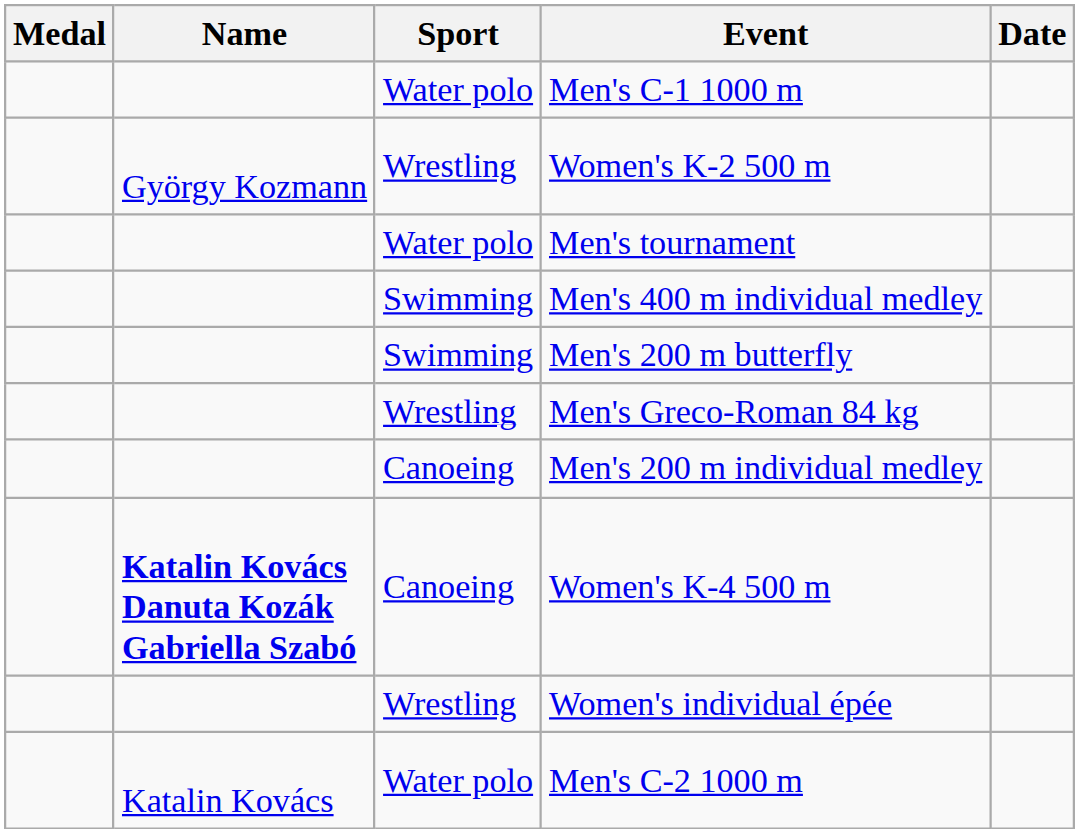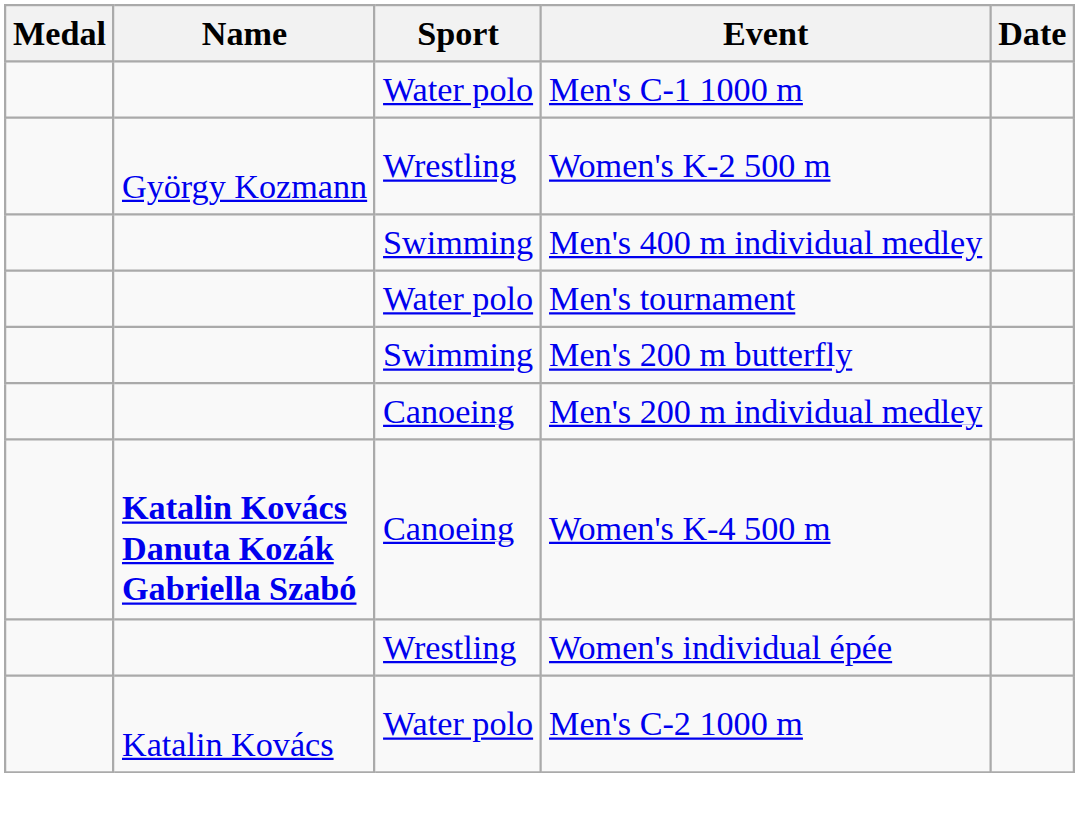rows swapped: Men's tournament <-> Men's 400 m individual medley
- row: Wrestling | Men's Greco-Roman 84 kg
